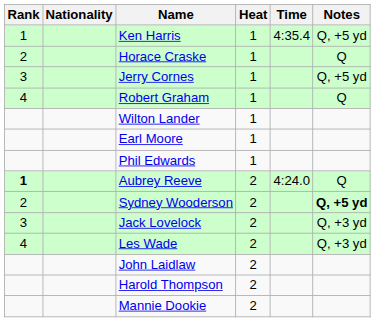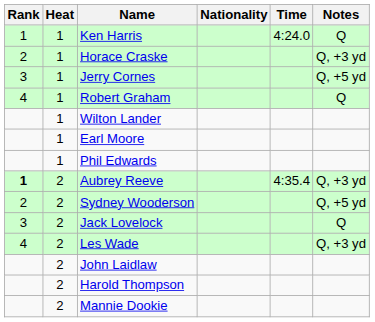columns swapped: Heat <-> Nationality
Ken Harris | Time: 4:35.4 -> 4:24.0
Ken Harris | Notes: Q, +5 yd -> Q
Horace Craske | Notes: Q -> Q, +3 yd
Aubrey Reeve | Time: 4:24.0 -> 4:35.4
Aubrey Reeve | Notes: Q -> Q, +3 yd
Sydney Wooderson | Notes: bold -> normal
Jack Lovelock | Notes: Q, +3 yd -> Q
